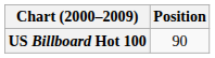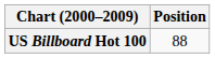US Billboard Hot 100 | Position: 90 -> 88
